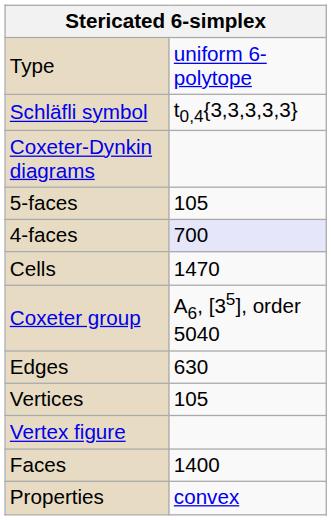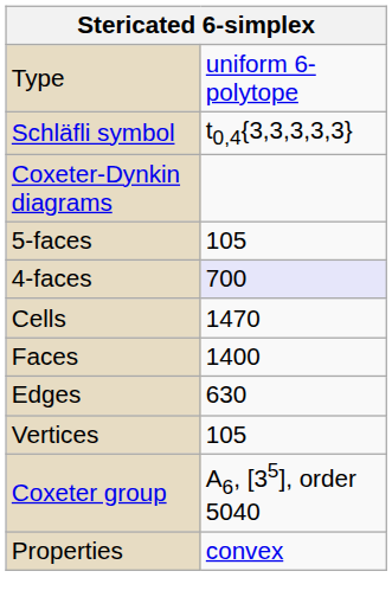rows swapped: Faces <-> Coxeter group
- row: Vertex figure
